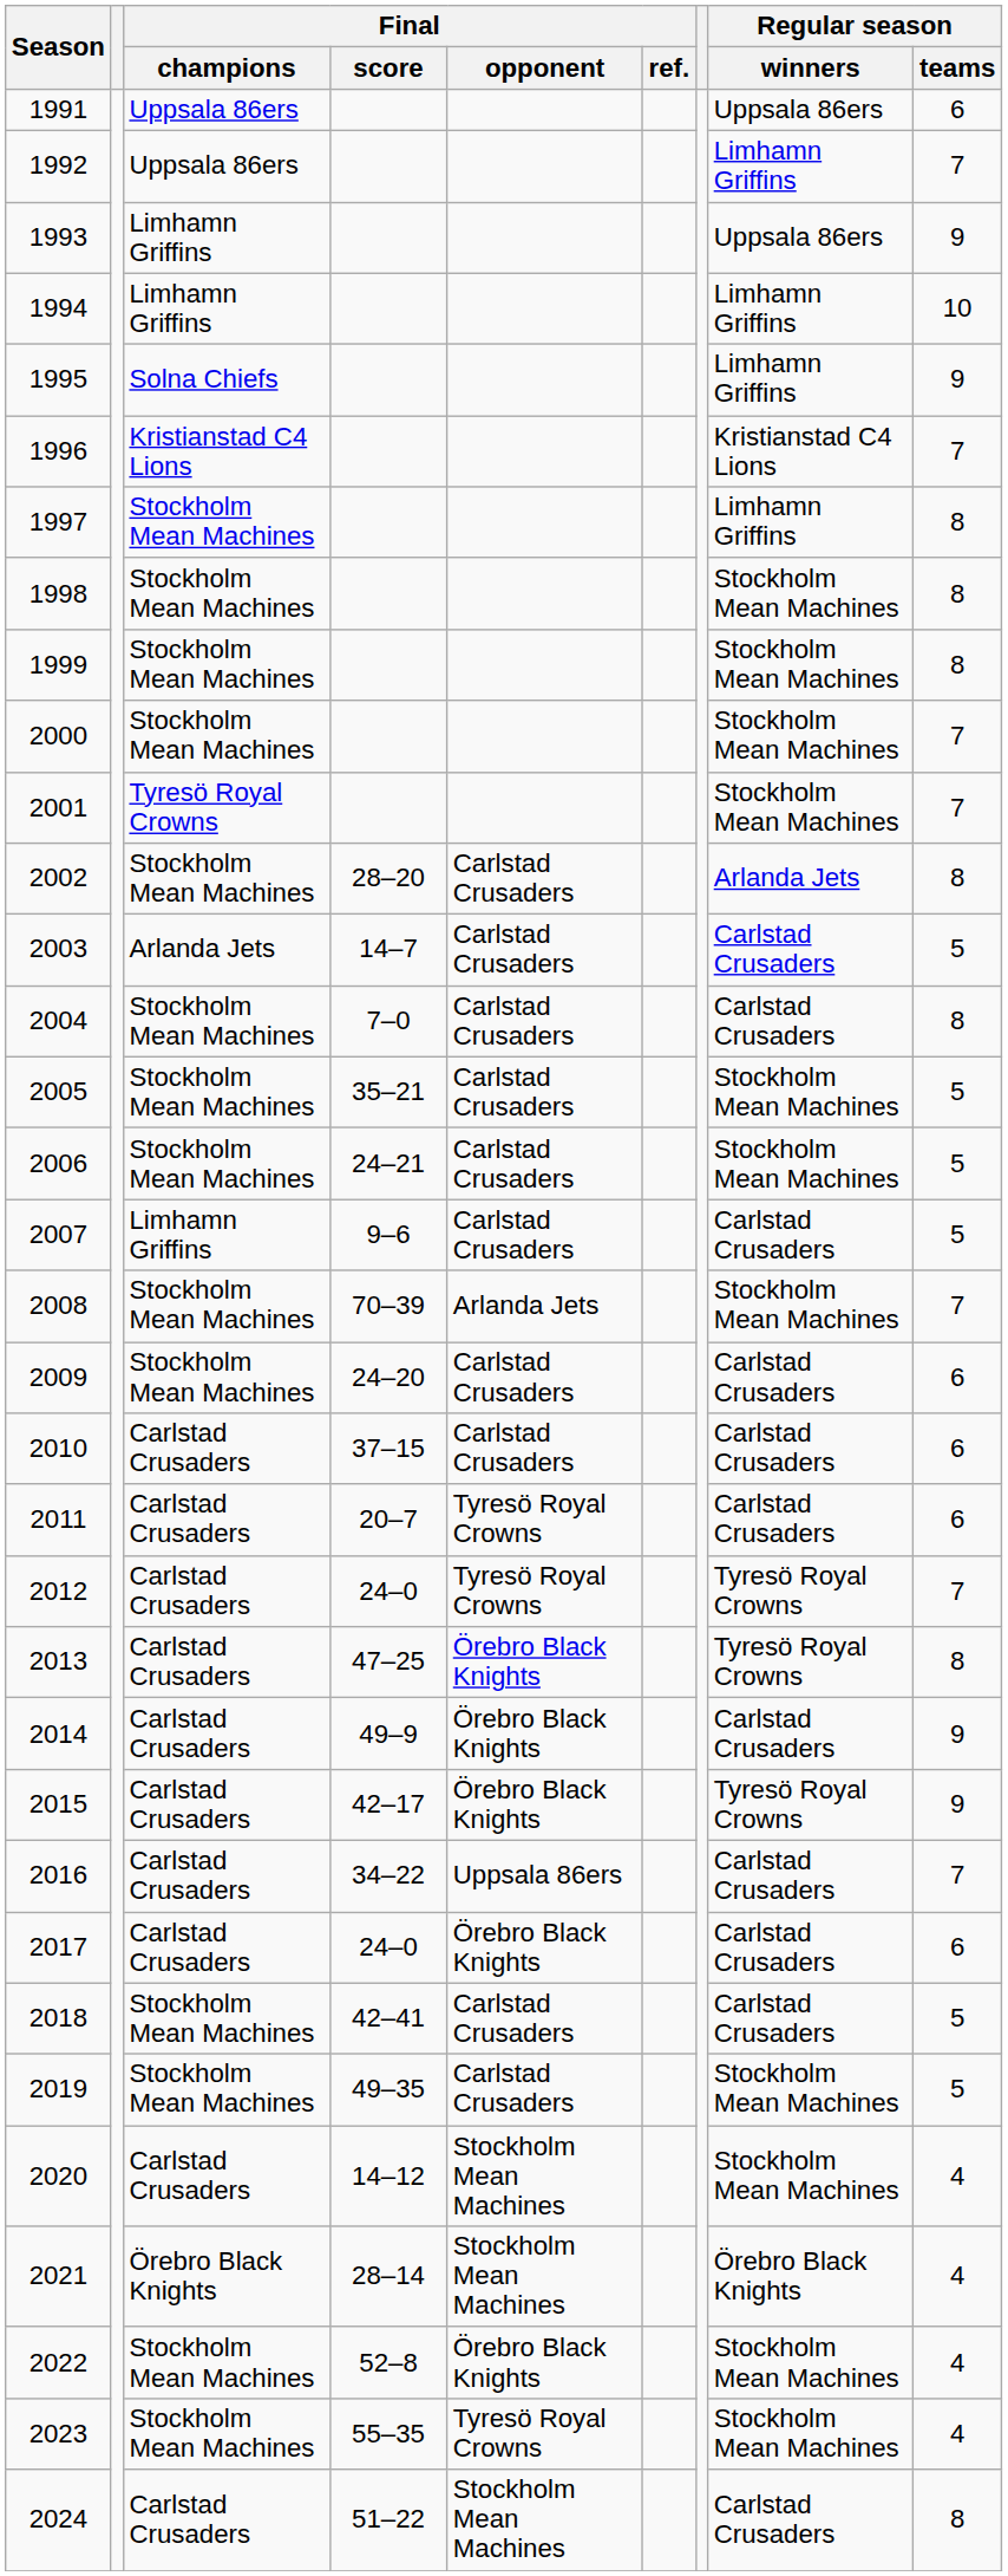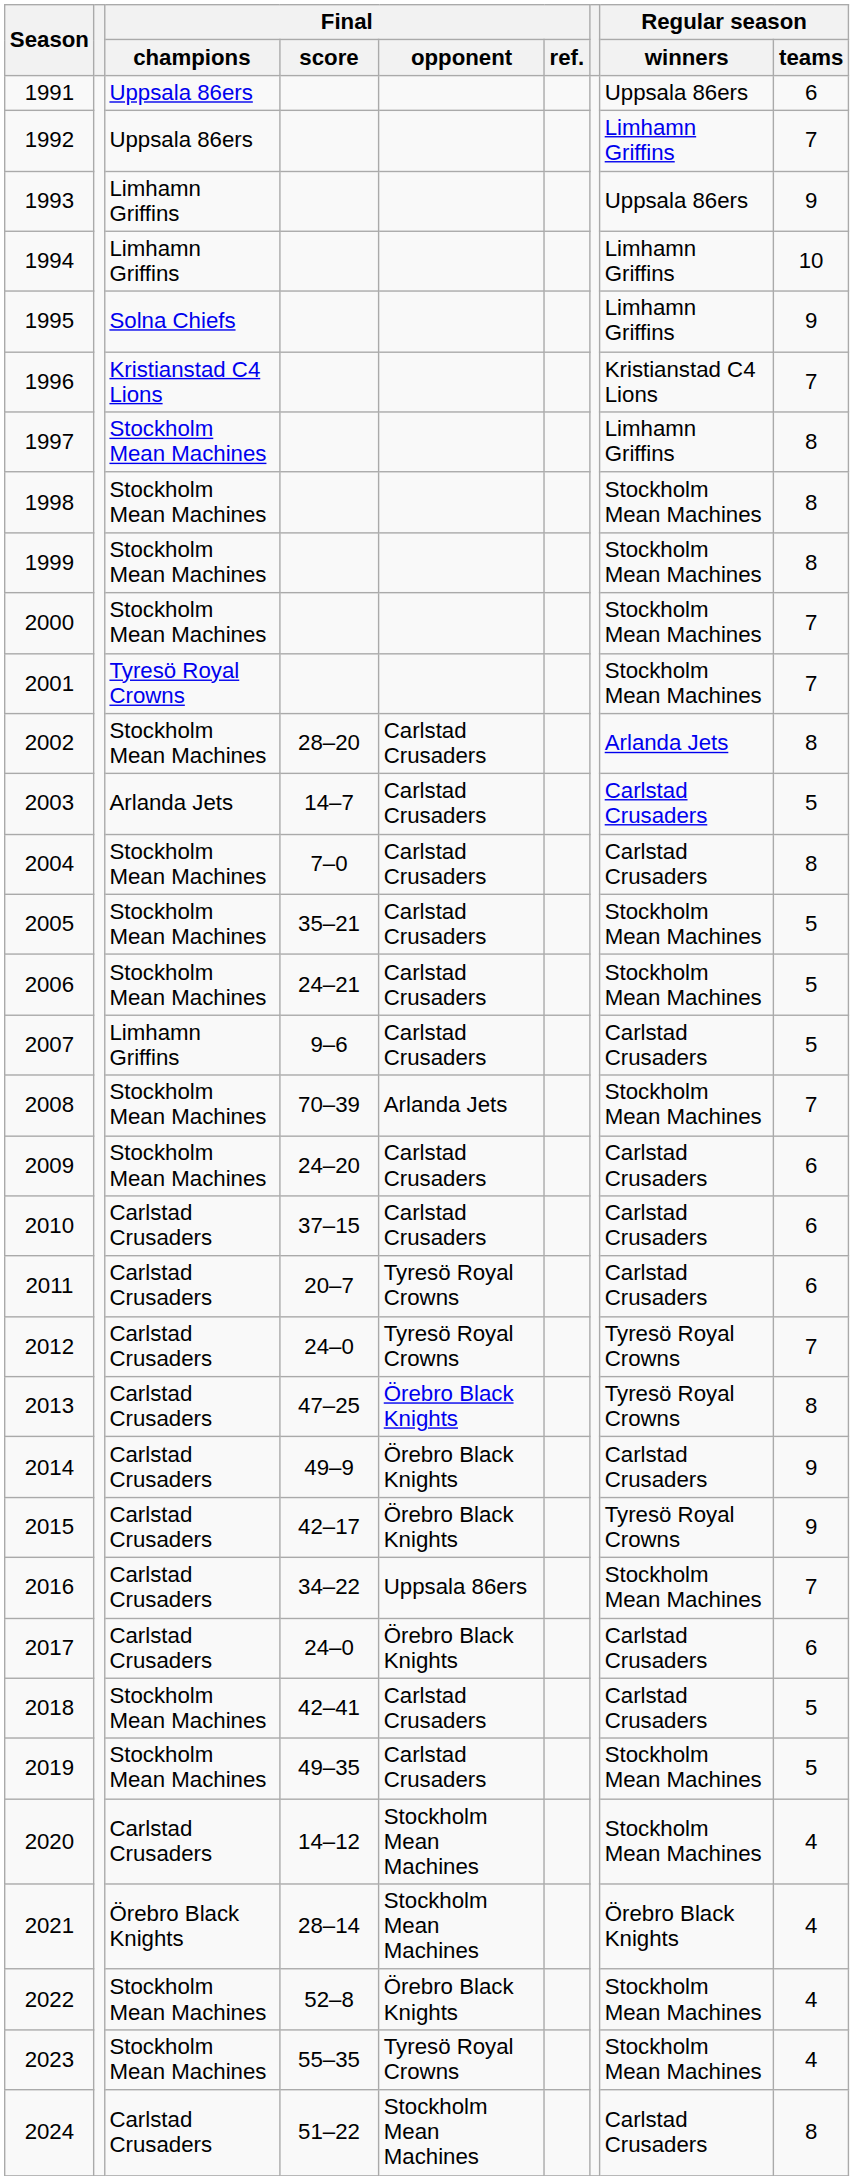2016 | Regular season / winners: Carlstad Crusaders -> Stockholm Mean Machines
